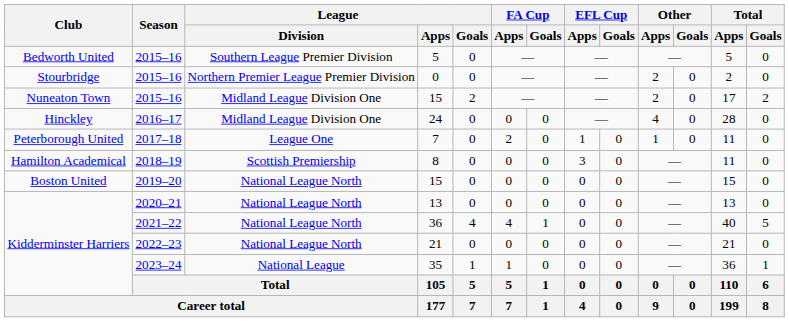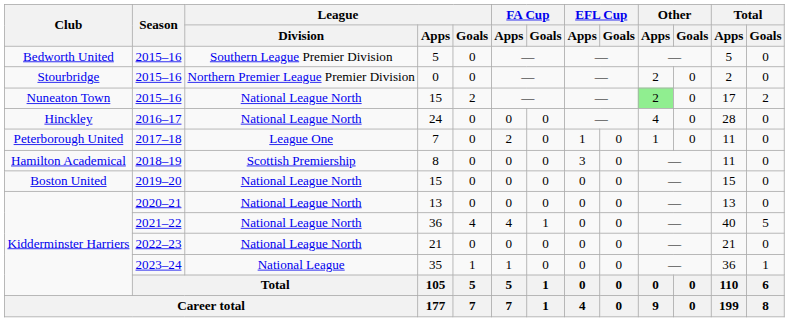2015–16 / 15 | League / Division: Midland League Division One -> National League North
2015–16 / 15 | Other / Apps: no background -> lightgreen background
24 | League / Division: Midland League Division One -> National League North
